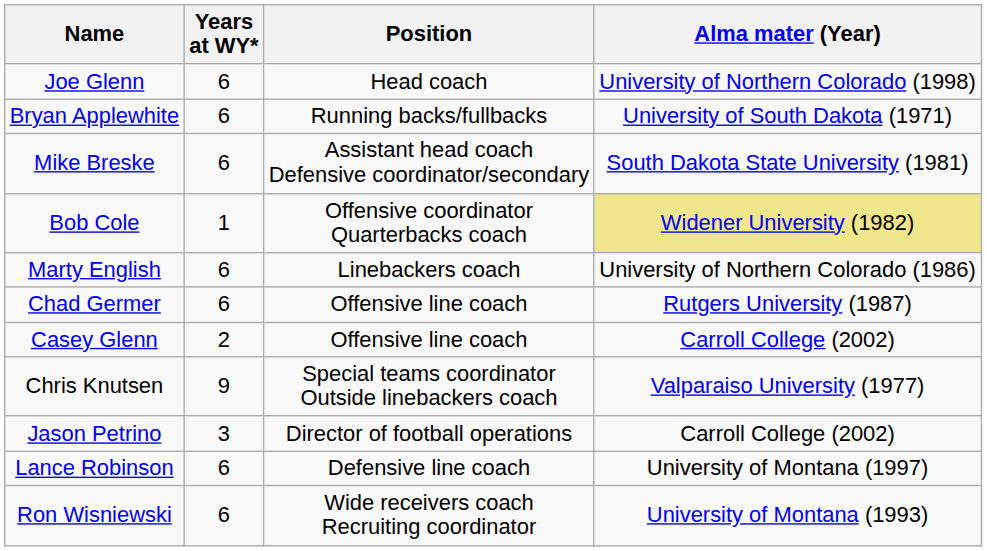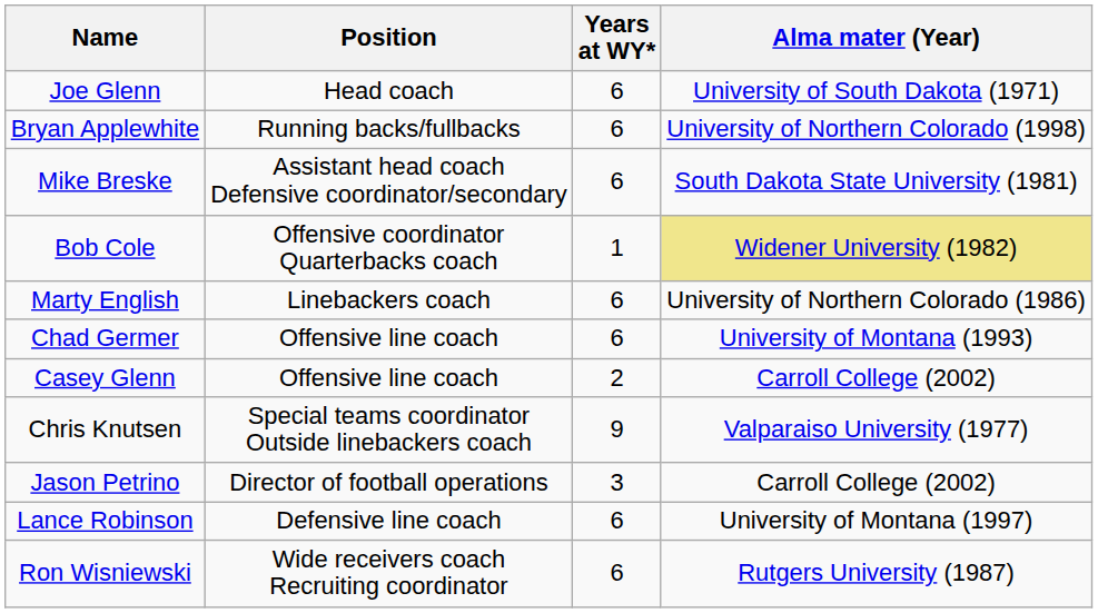columns swapped: Position <-> Years at WY*
Joe Glenn | Alma mater (Year): University of Northern Colorado (1998) -> University of South Dakota (1971)
Bryan Applewhite | Alma mater (Year): University of South Dakota (1971) -> University of Northern Colorado (1998)
Chad Germer | Alma mater (Year): Rutgers University (1987) -> University of Montana (1993)
Ron Wisniewski | Alma mater (Year): University of Montana (1993) -> Rutgers University (1987)
